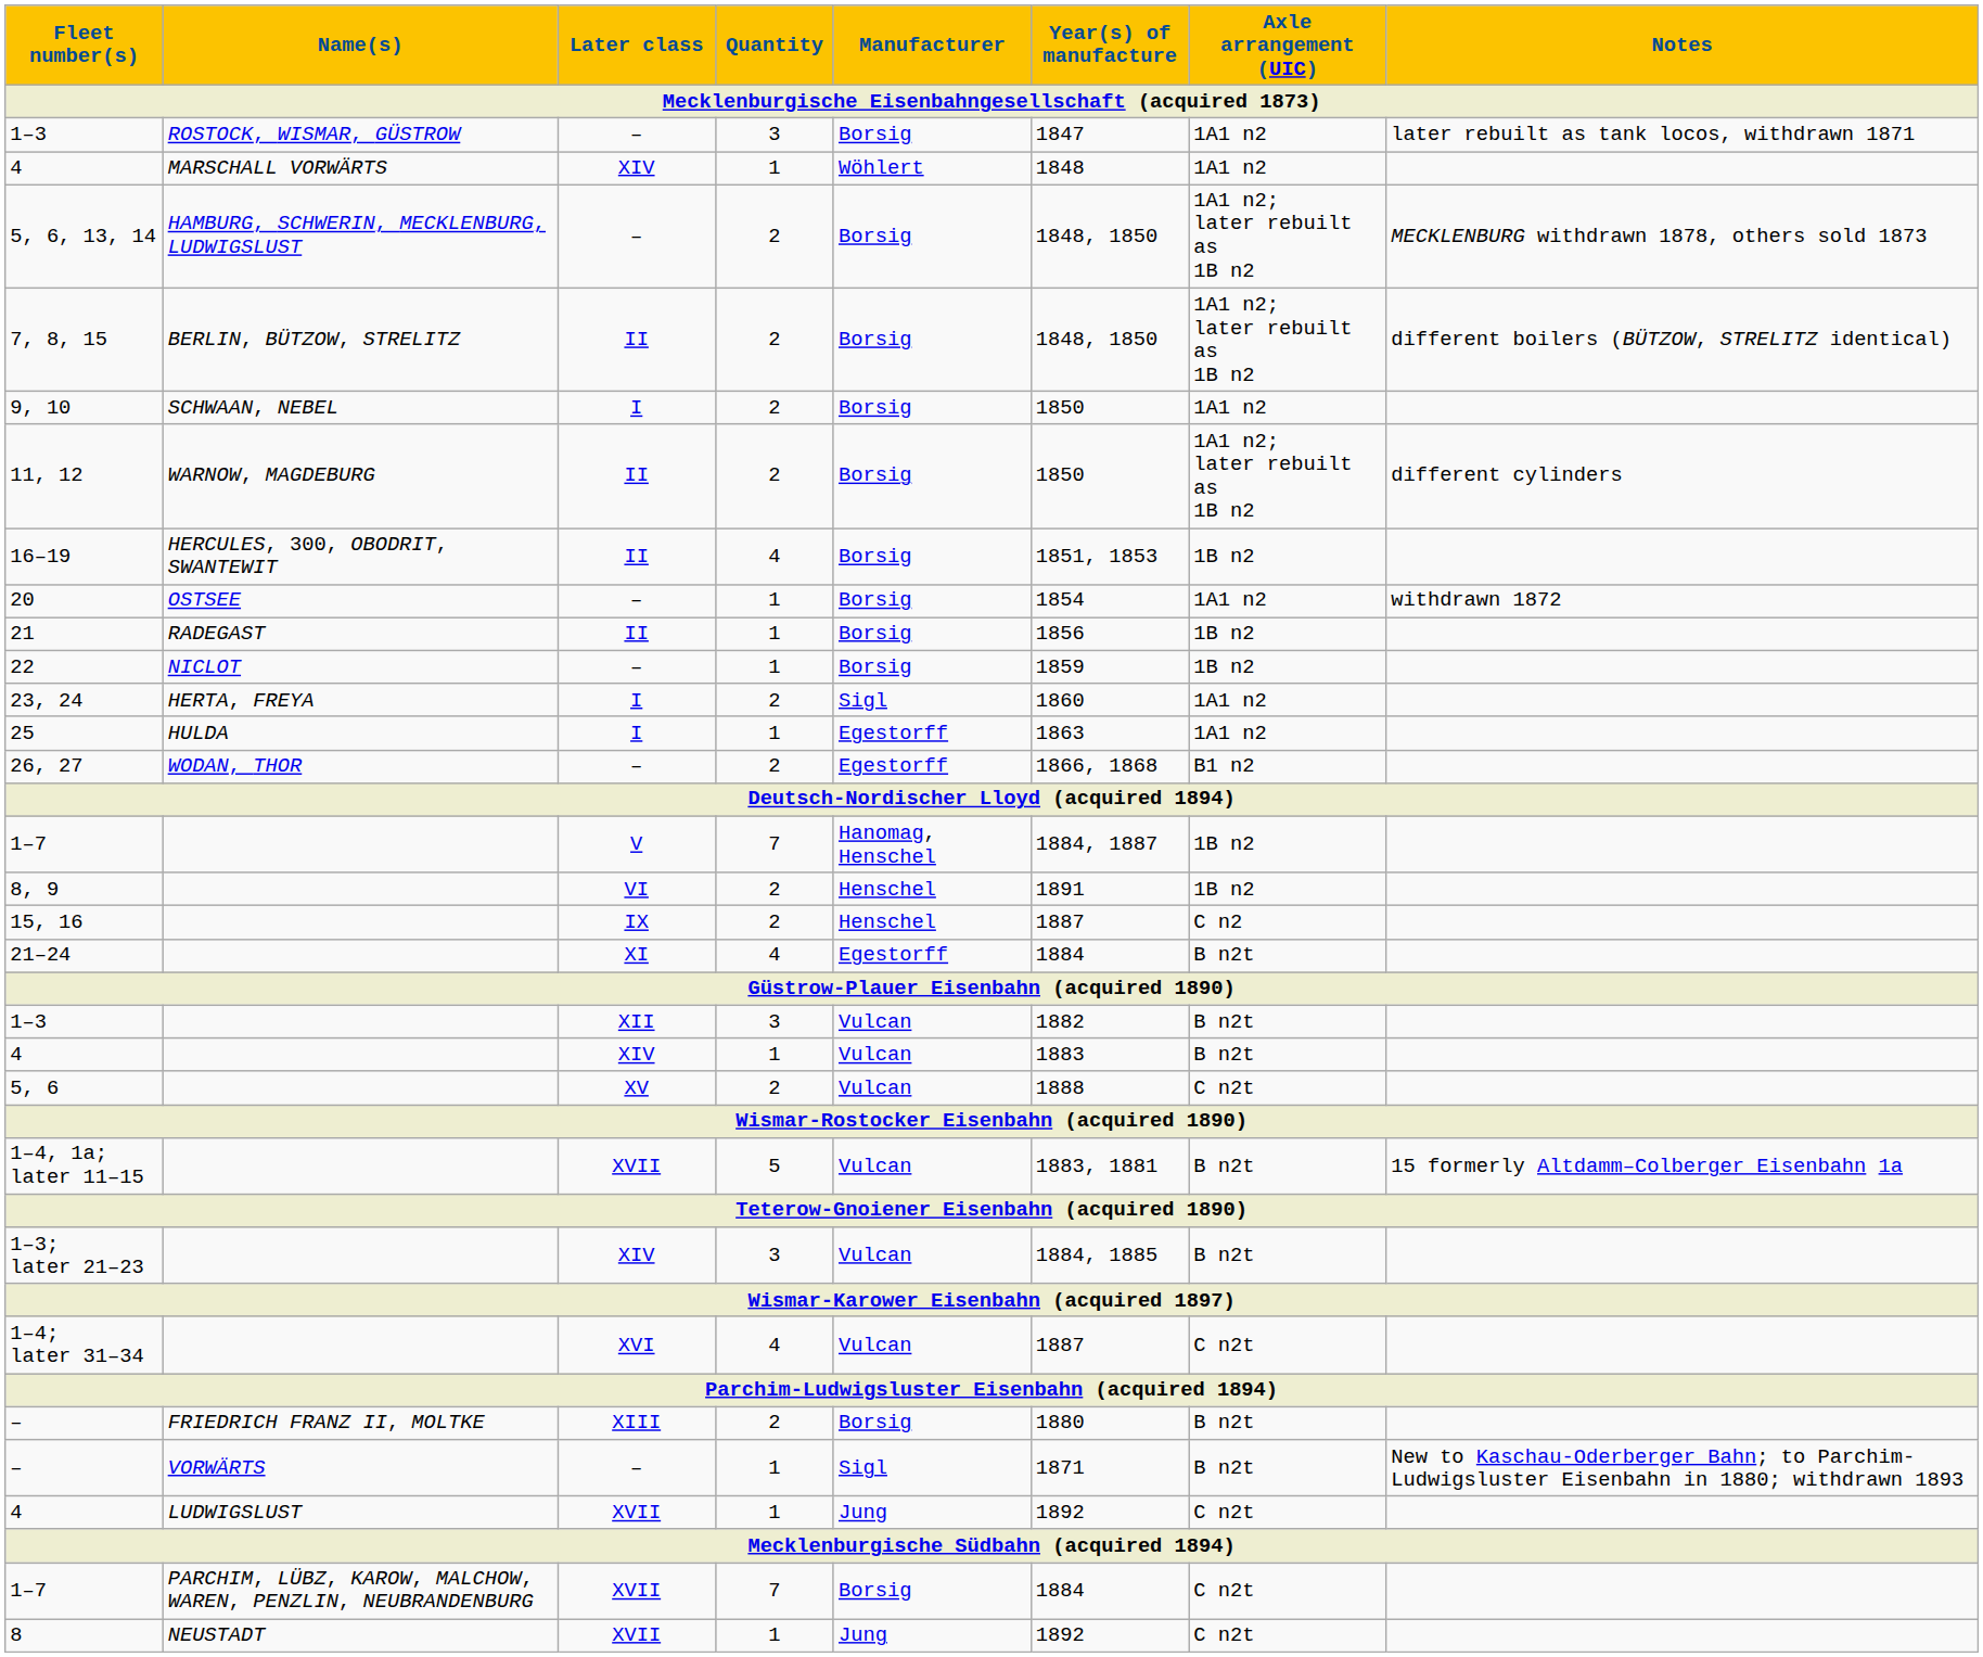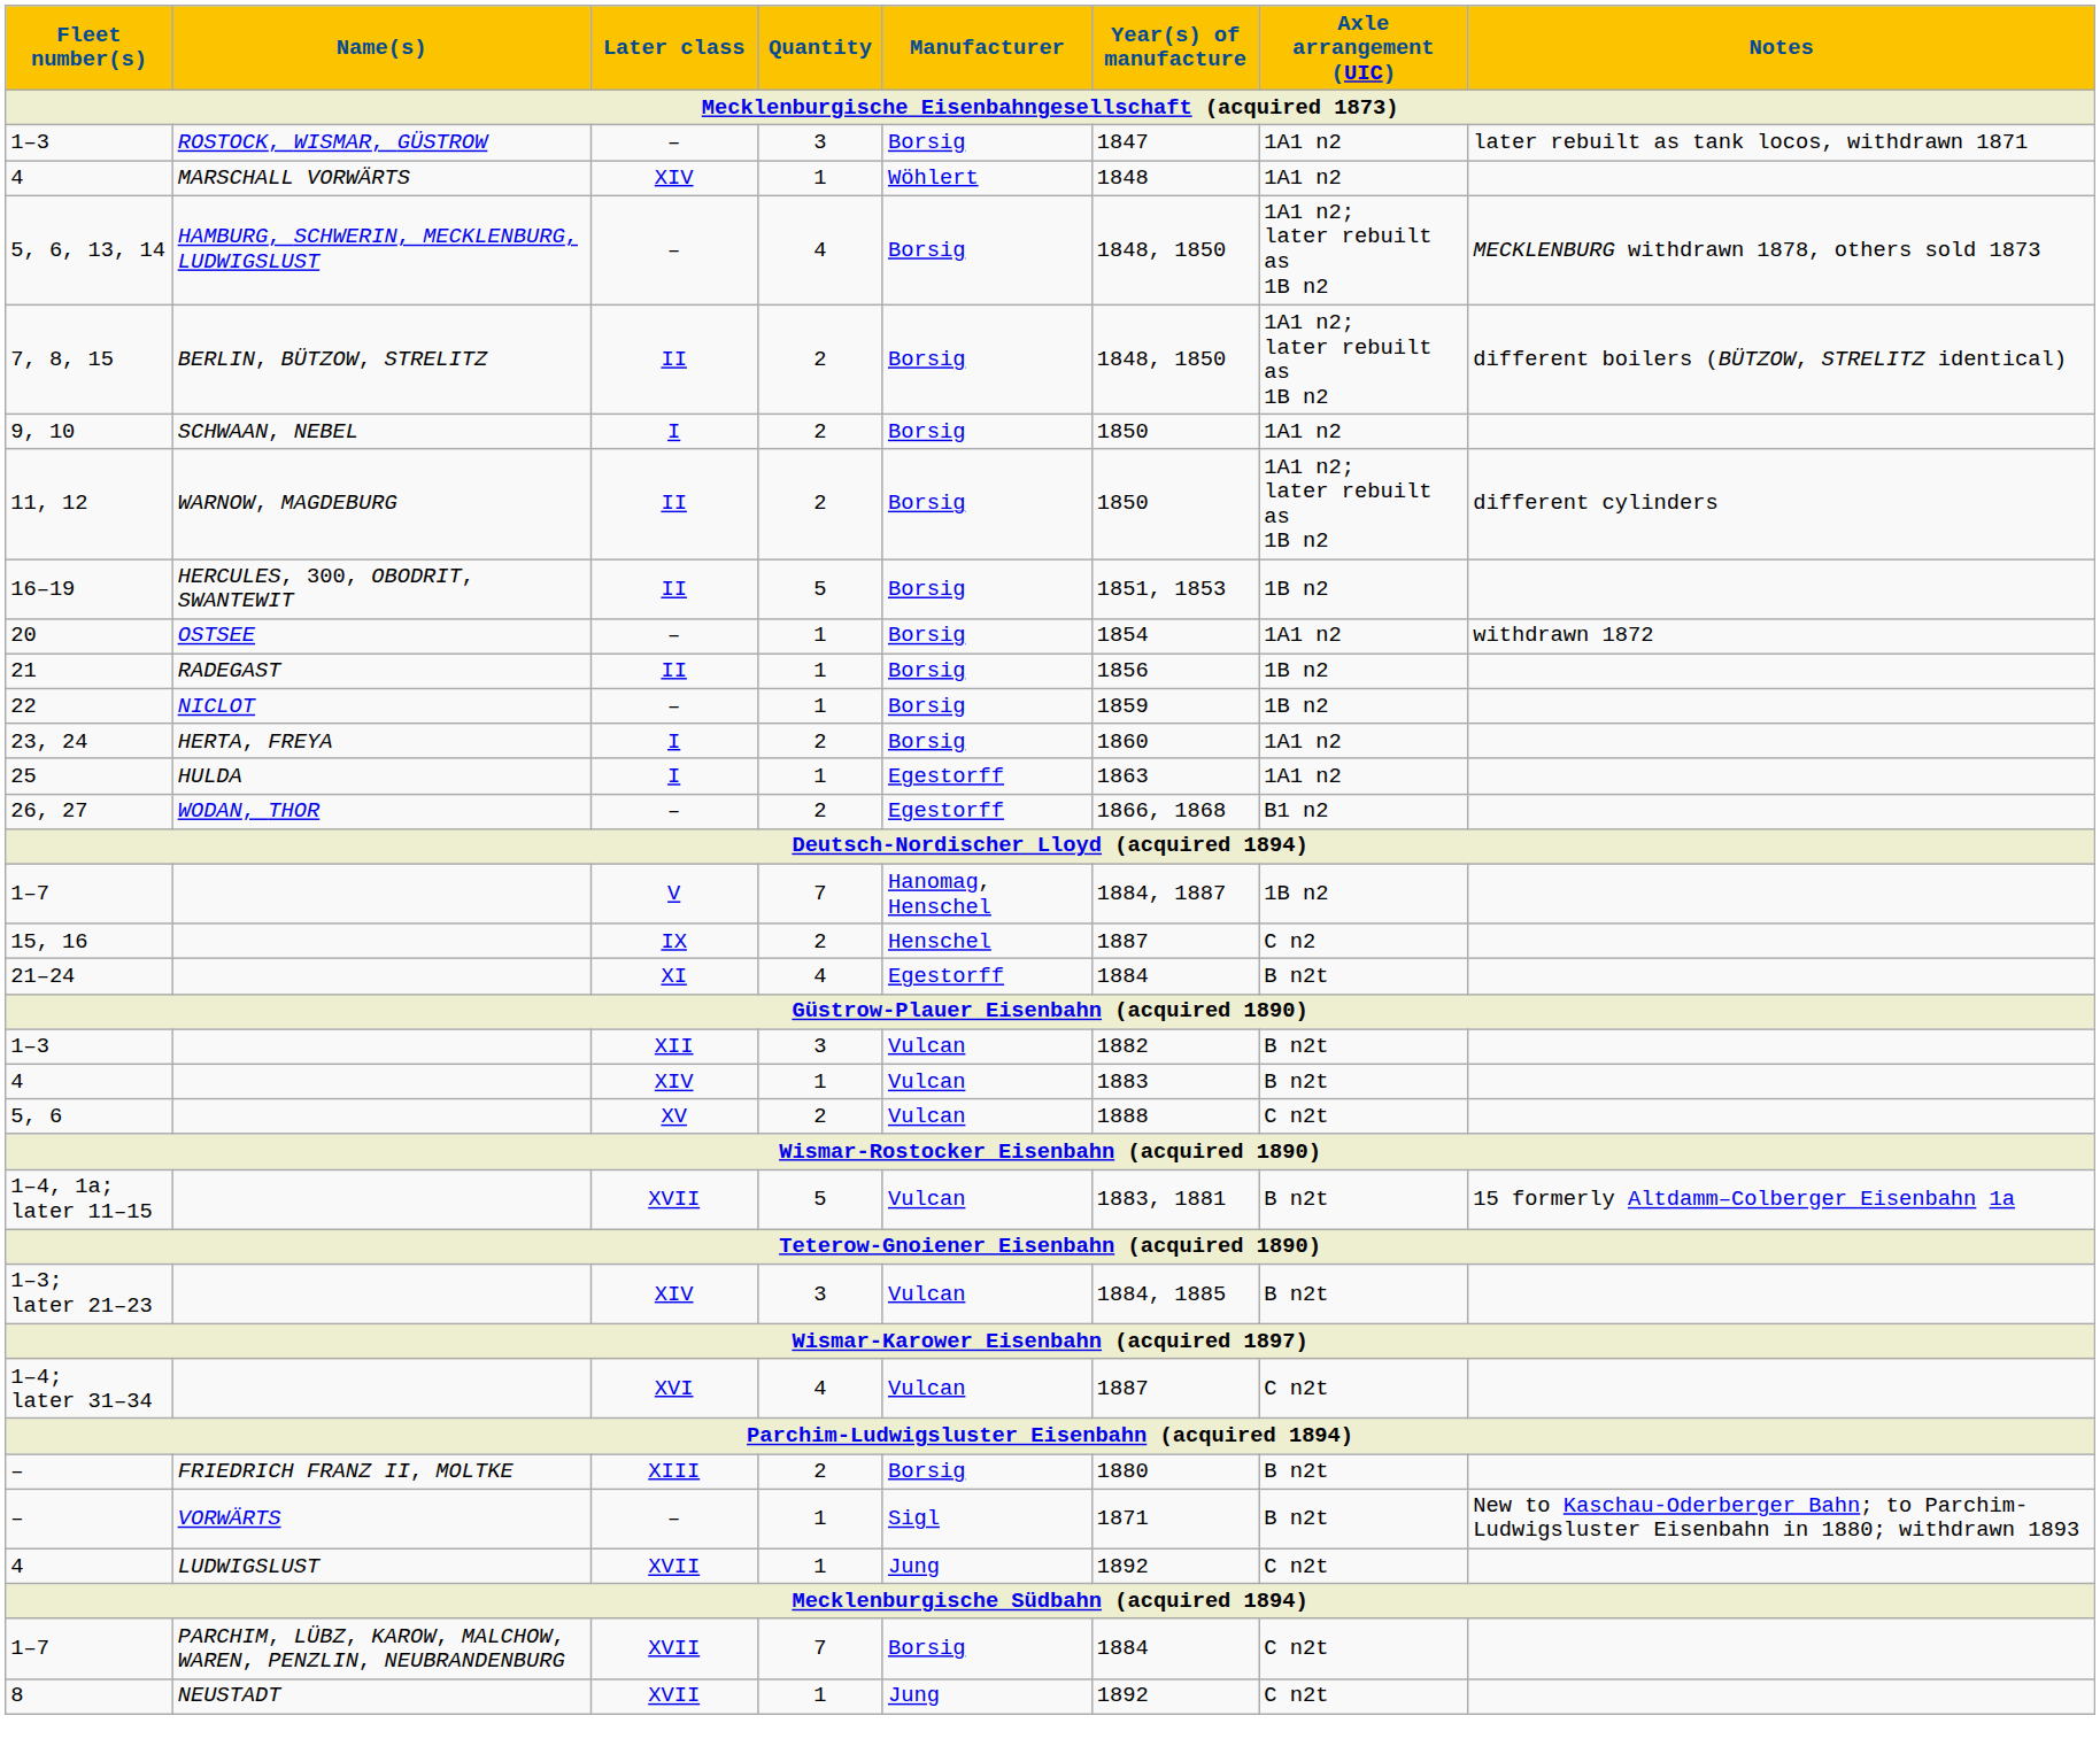5, 6, 13, 14 | Quantity: 2 -> 4
16–19 | Quantity: 4 -> 5
23, 24 | Manufacturer: Sigl -> Borsig
- row: 8, 9 | VI | 2 | Henschel | 1891 | 1B n2
